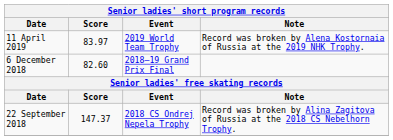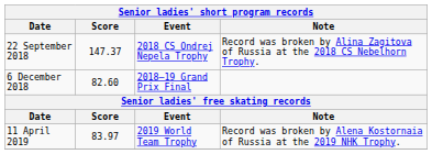rows swapped: 11 April 2019 <-> 22 September 2018
